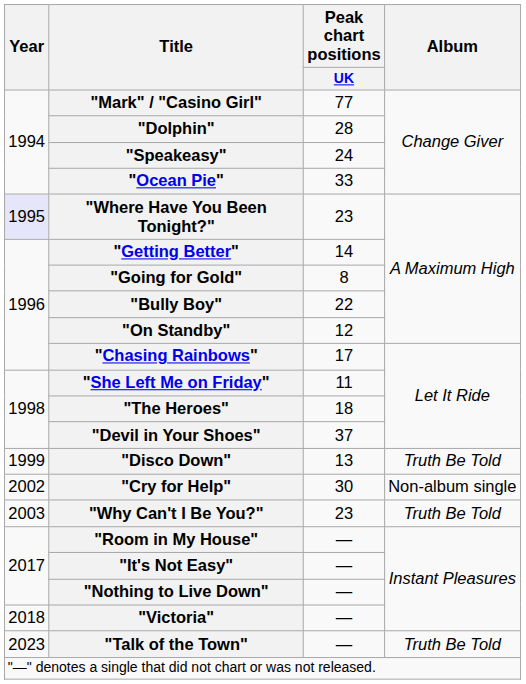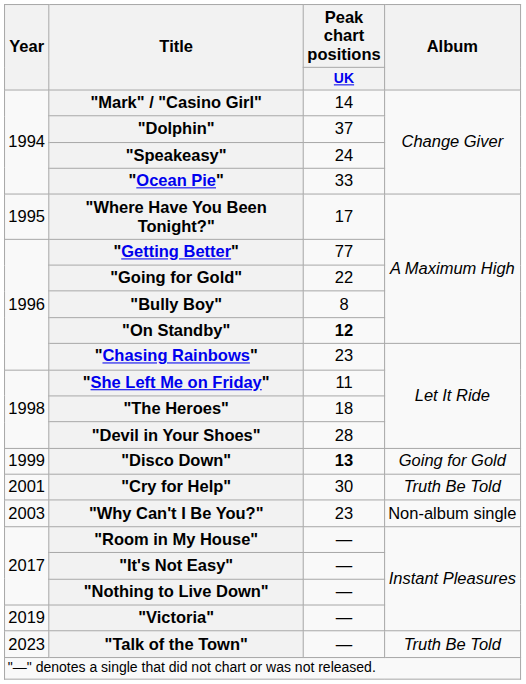"Mark" / "Casino Girl" | Peak chart positions / UK: 77 -> 14
"Dolphin" | Peak chart positions / UK: 28 -> 37
"Where Have You Been Tonight?" | Year: lavender background -> no background
"Where Have You Been Tonight?" | Peak chart positions / UK: 23 -> 17
"Getting Better" | Peak chart positions / UK: 14 -> 77
"Going for Gold" | Peak chart positions / UK: 8 -> 22
"Bully Boy" | Peak chart positions / UK: 22 -> 8
"On Standby" | Peak chart positions / UK: normal -> bold
"Chasing Rainbows" | Peak chart positions / UK: 17 -> 23
"Devil in Your Shoes" | Peak chart positions / UK: 37 -> 28
"Disco Down" | Peak chart positions / UK: normal -> bold
"Disco Down" | Album: Truth Be Told -> Going for Gold
"Cry for Help" | Year: 2002 -> 2001
"Cry for Help" | Album: Non-album single -> Truth Be Told
"Why Can't I Be You?" | Album: Truth Be Told -> Non-album single
"Victoria" | Year: 2018 -> 2019
